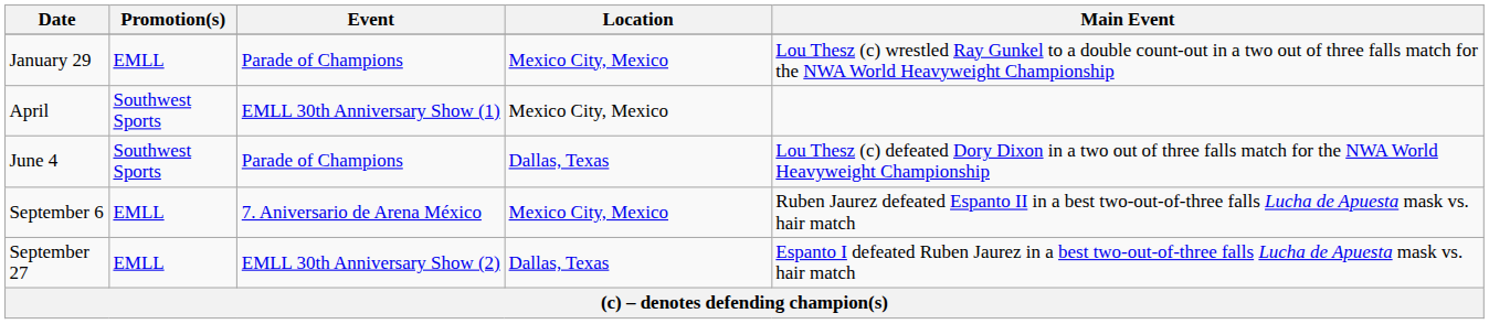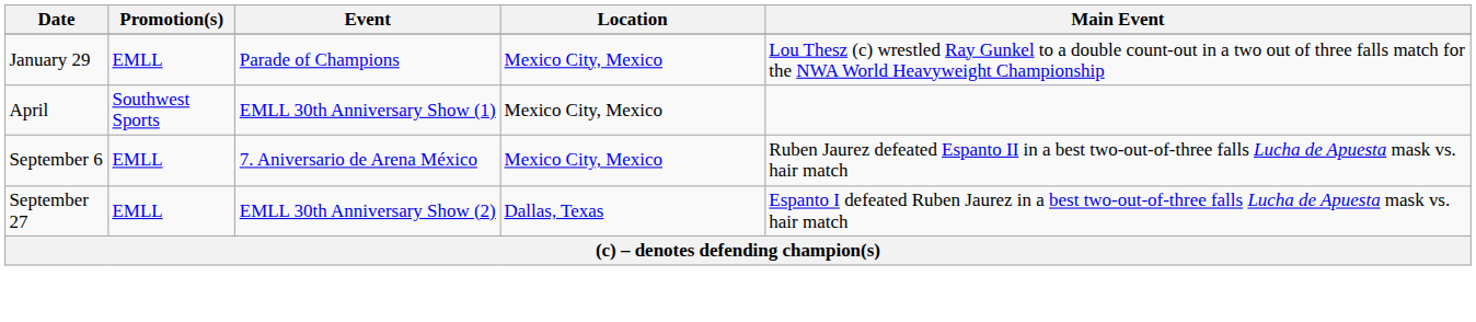- row: June 4 | Southwest Sports | Parade of Champions | Dallas, Texas | Lou Thesz (c) defeated Dory Dixon in a two out of three falls match for the NWA World Heavyweight Championship
